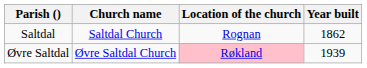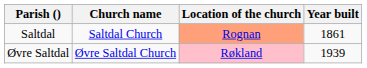Saltdal | Location of the church: no background -> lightsalmon background
Saltdal | Year built: 1862 -> 1861
